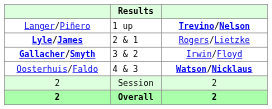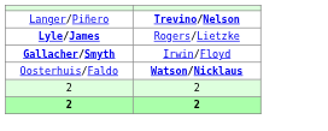- column: Results | 1 up | 2 & 1 | 3 & 2 | 4 & 3 | Session | Overall
